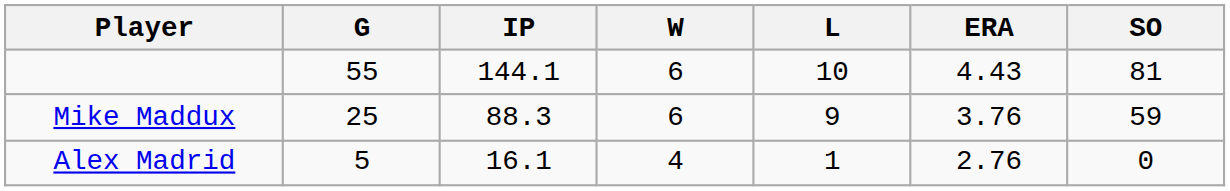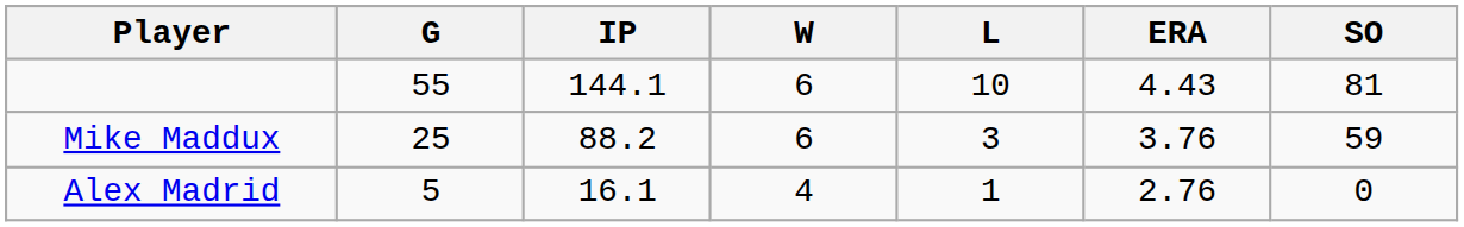Mike Maddux | IP: 88.3 -> 88.2
Mike Maddux | L: 9 -> 3
